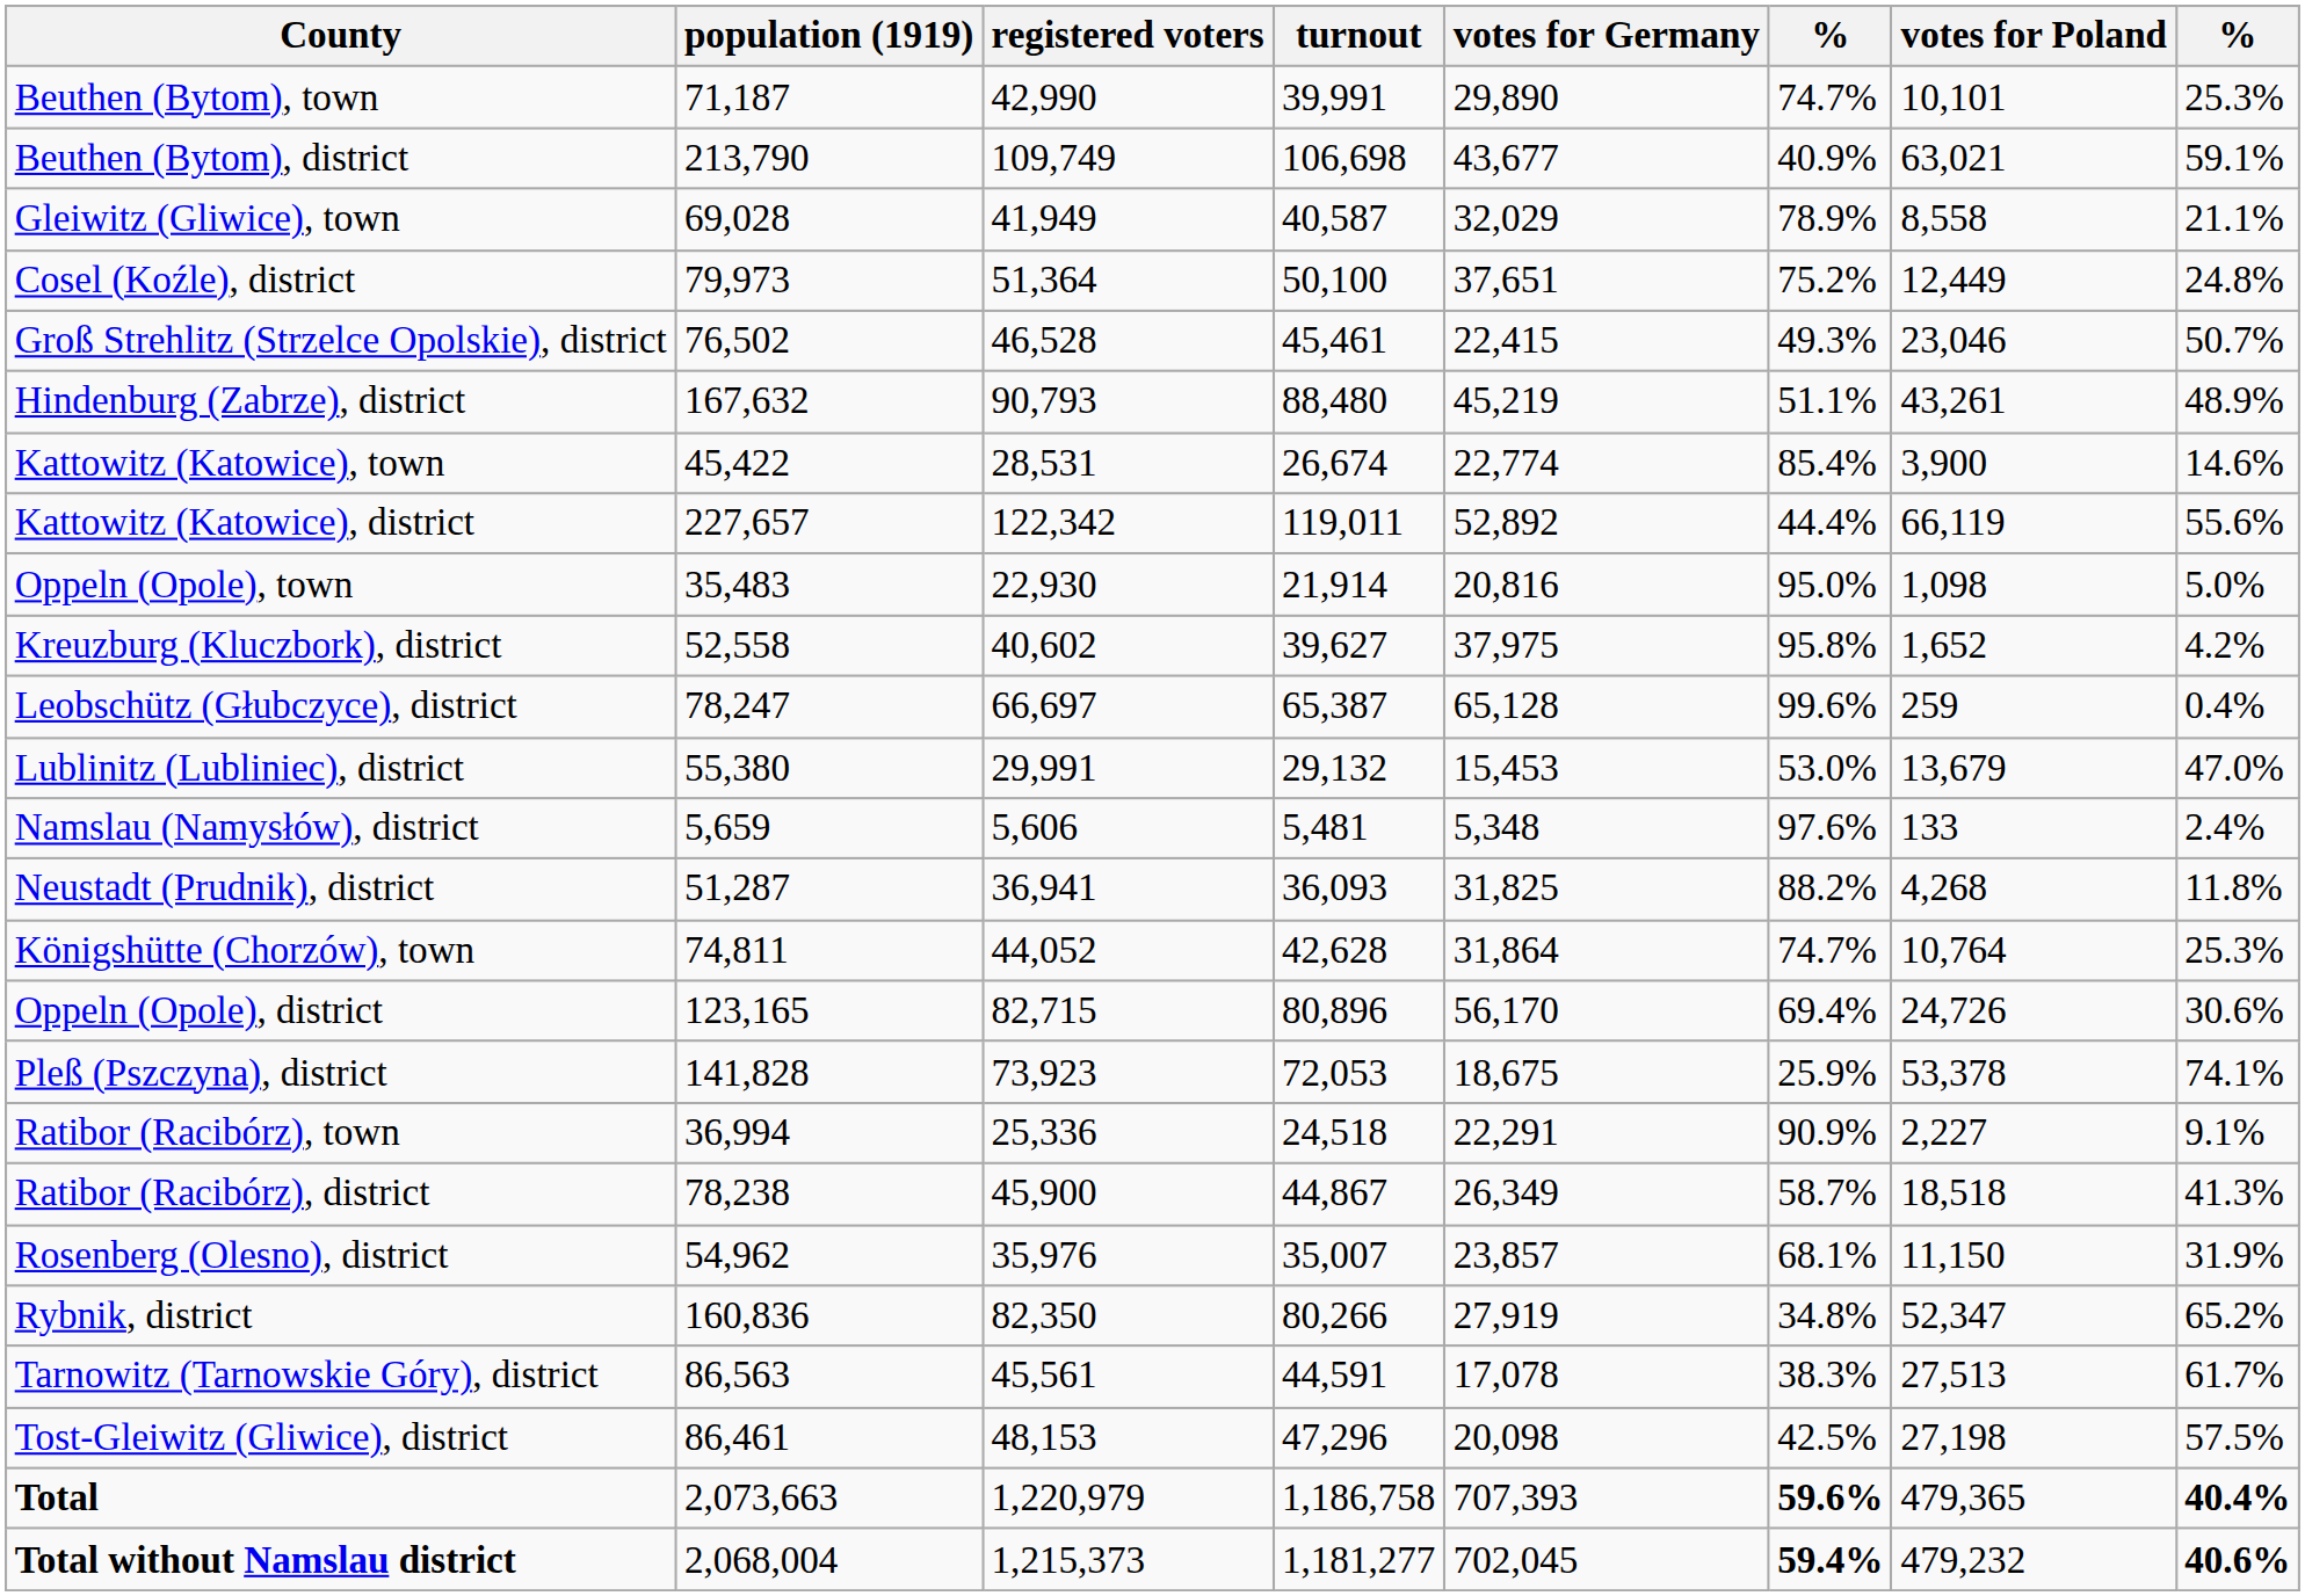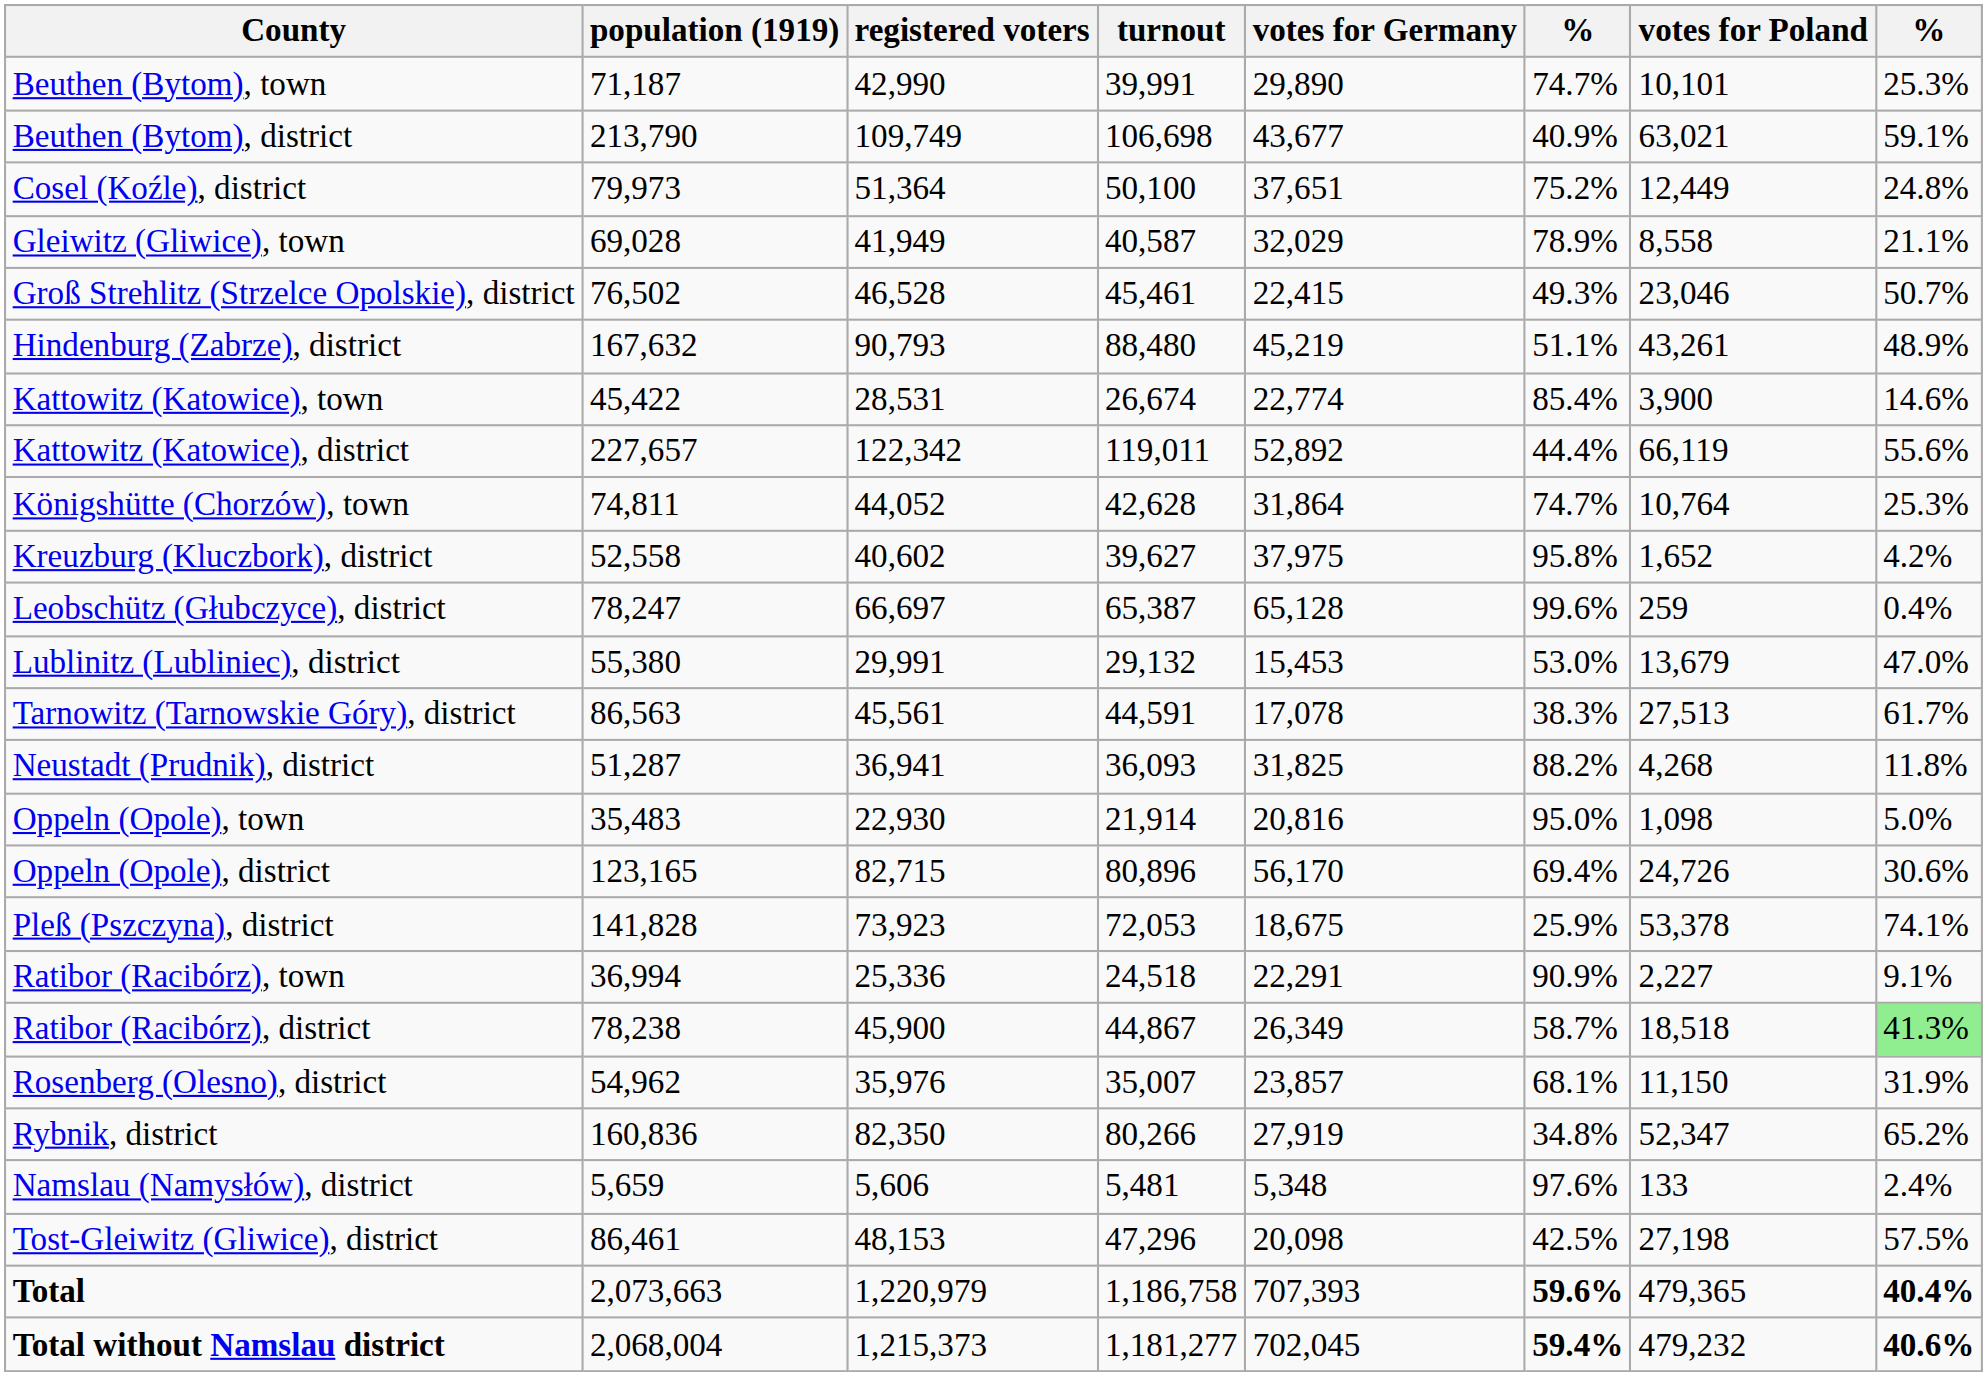rows swapped: Cosel (Koźle), district <-> Gleiwitz (Gliwice), town
rows swapped: Königshütte (Chorzów), town <-> Oppeln (Opole), town
rows swapped: Namslau (Namysłów), district <-> Tarnowitz (Tarnowskie Góry), district
Ratibor (Racibórz), district | column 8: no background -> lightgreen background
